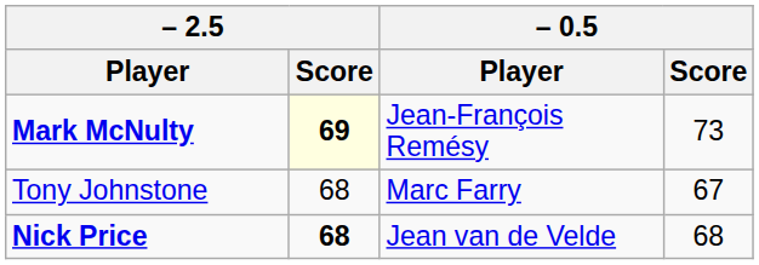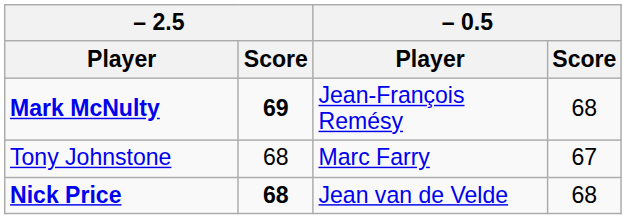Mark McNulty | – 2.5 / Score: lightyellow background -> no background
Mark McNulty | – 0.5 / Score: 73 -> 68
